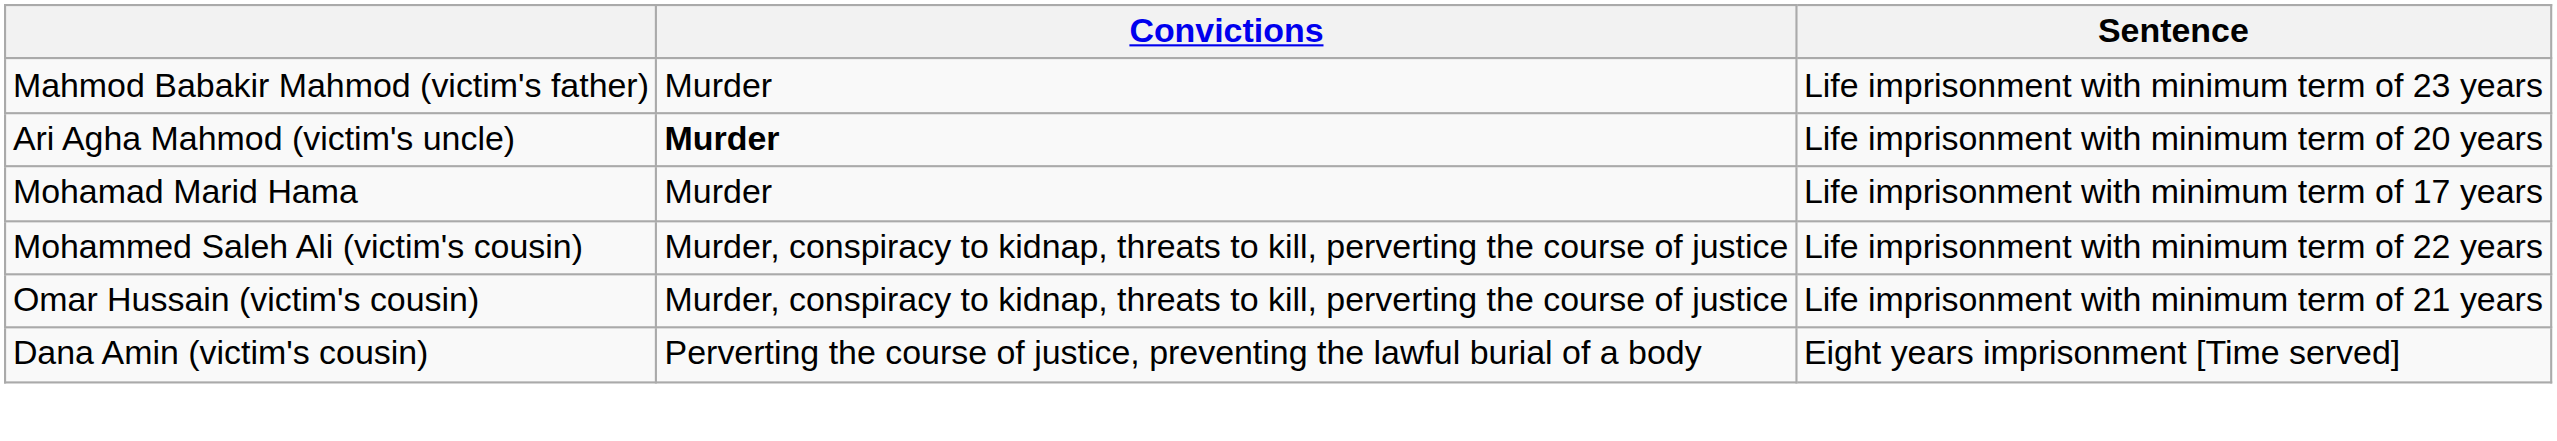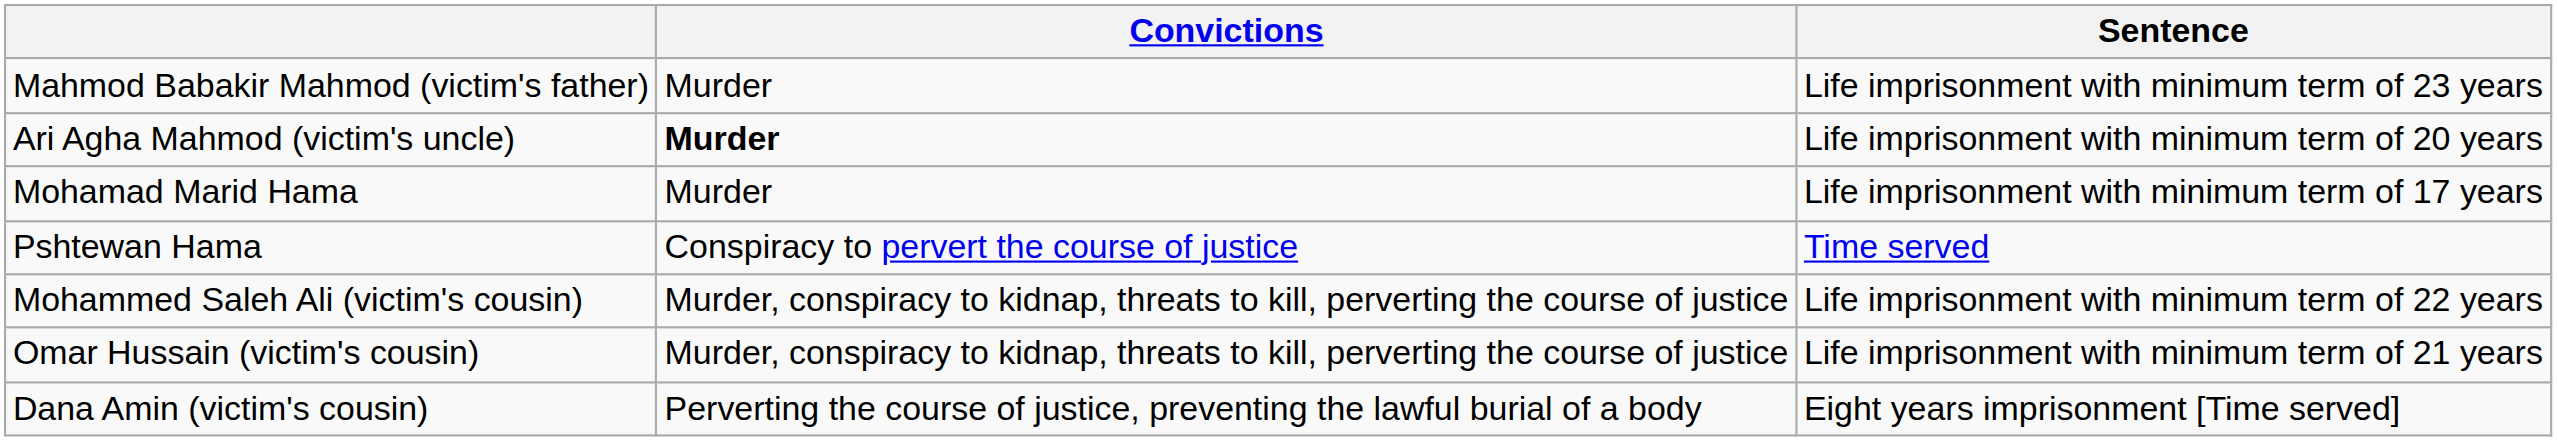+ row: Pshtewan Hama | Conspiracy to pervert the course of justice | Time served
